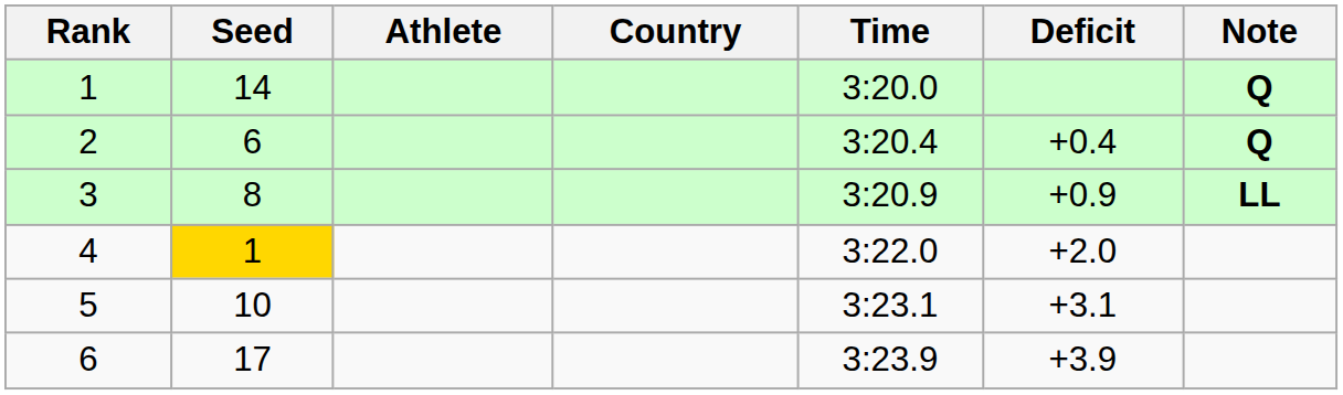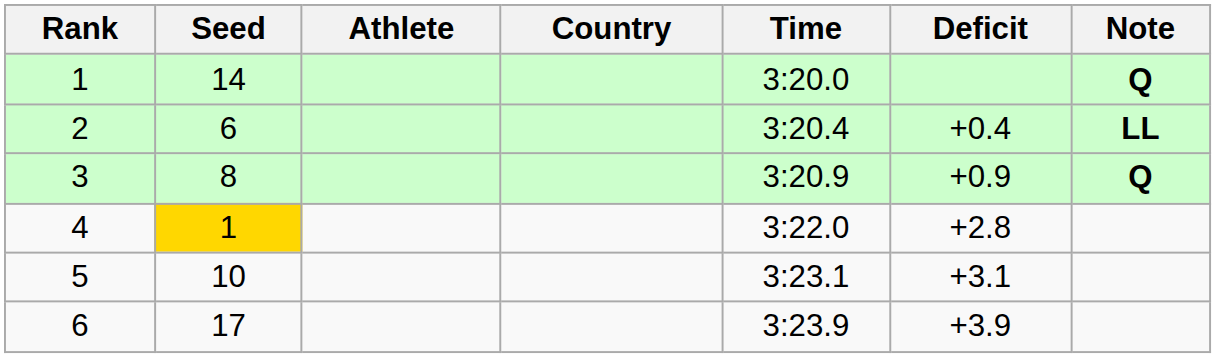2 | Note: Q -> LL
3 | Note: LL -> Q
4 | Deficit: +2.0 -> +2.8
